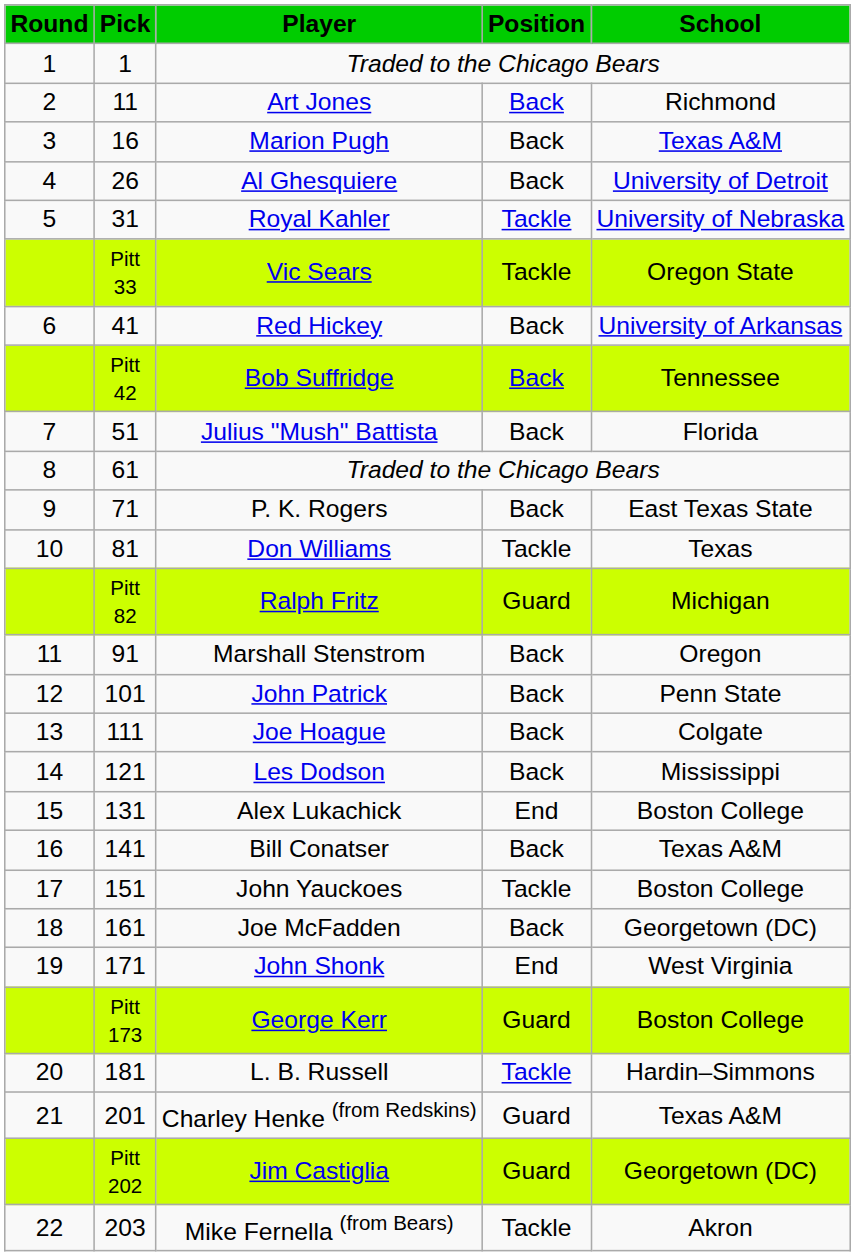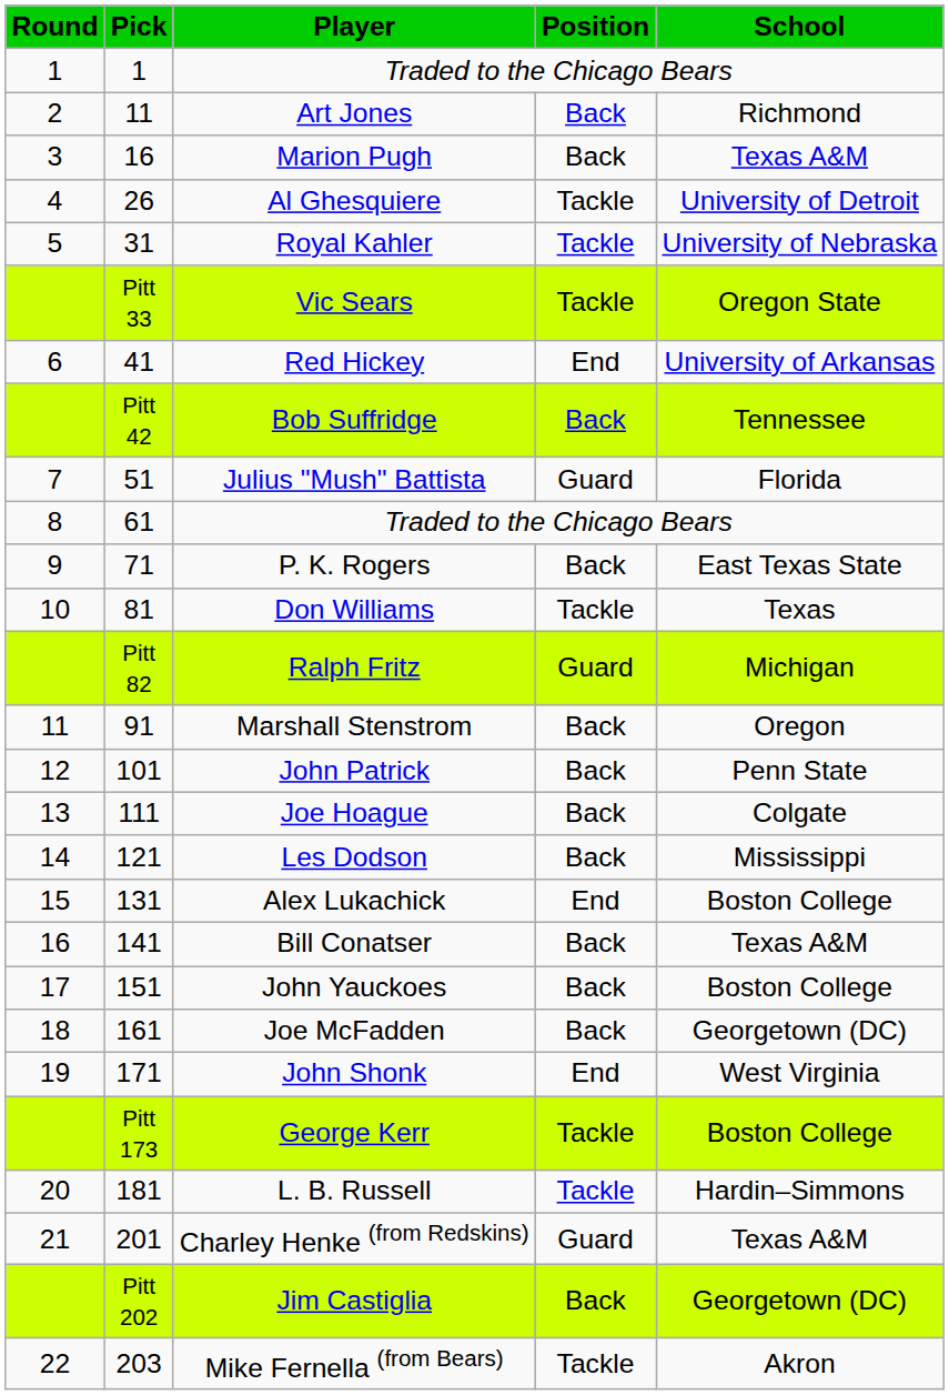Al Ghesquiere | Position: Back -> Tackle
Red Hickey | Position: Back -> End
Julius "Mush" Battista | Position: Back -> Guard
John Yauckoes | Position: Tackle -> Back
George Kerr | Position: Guard -> Tackle
Jim Castiglia | Position: Guard -> Back
